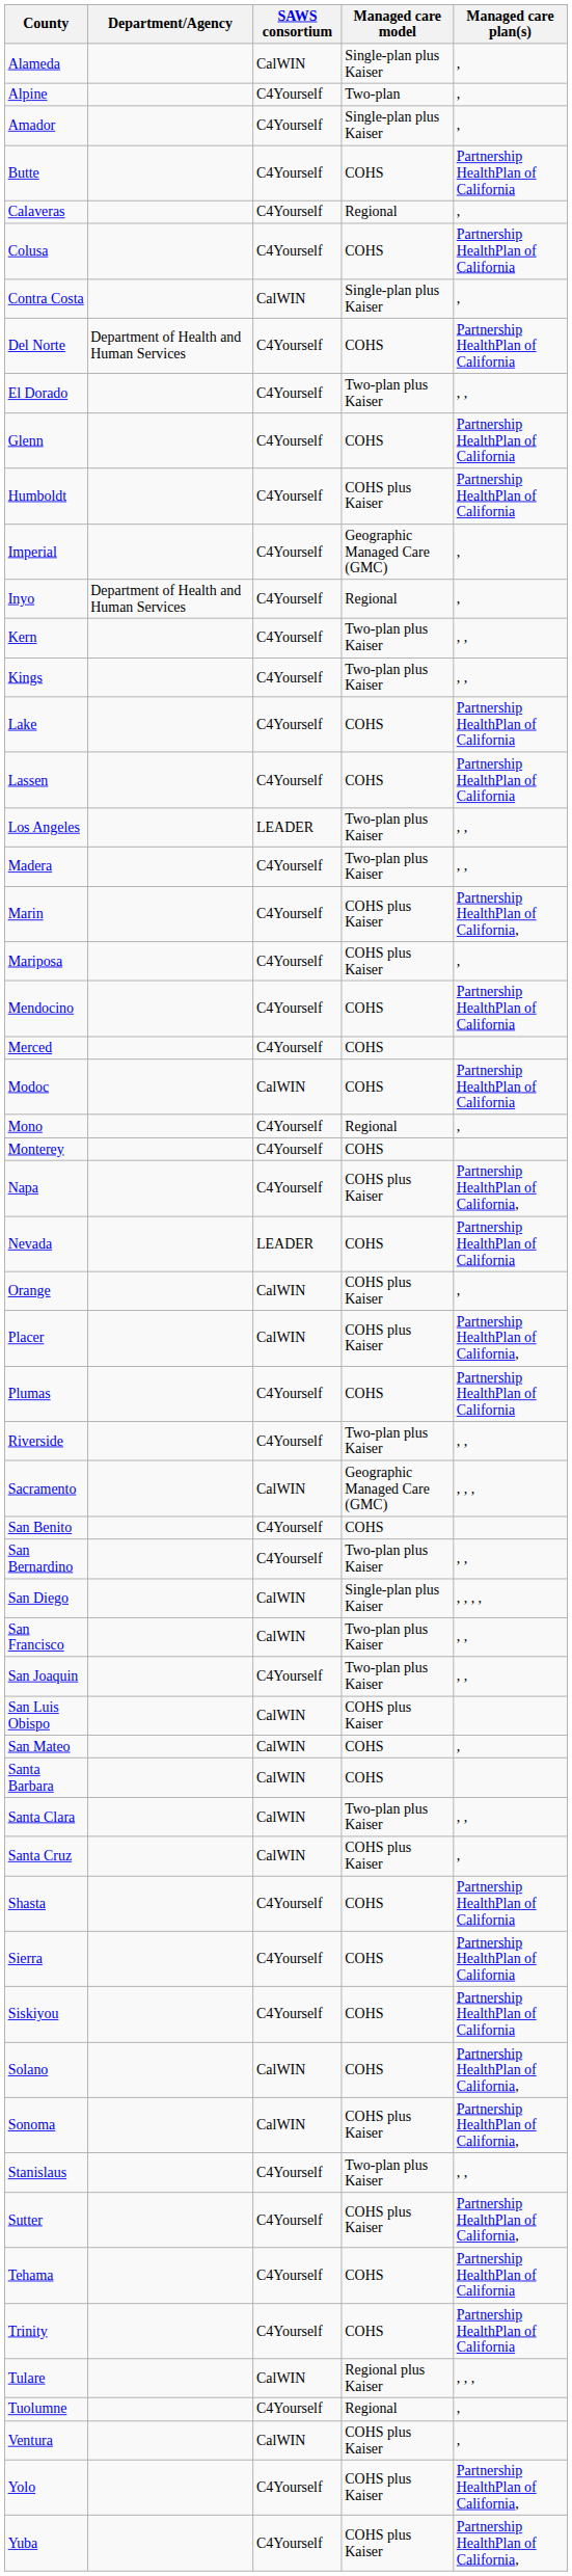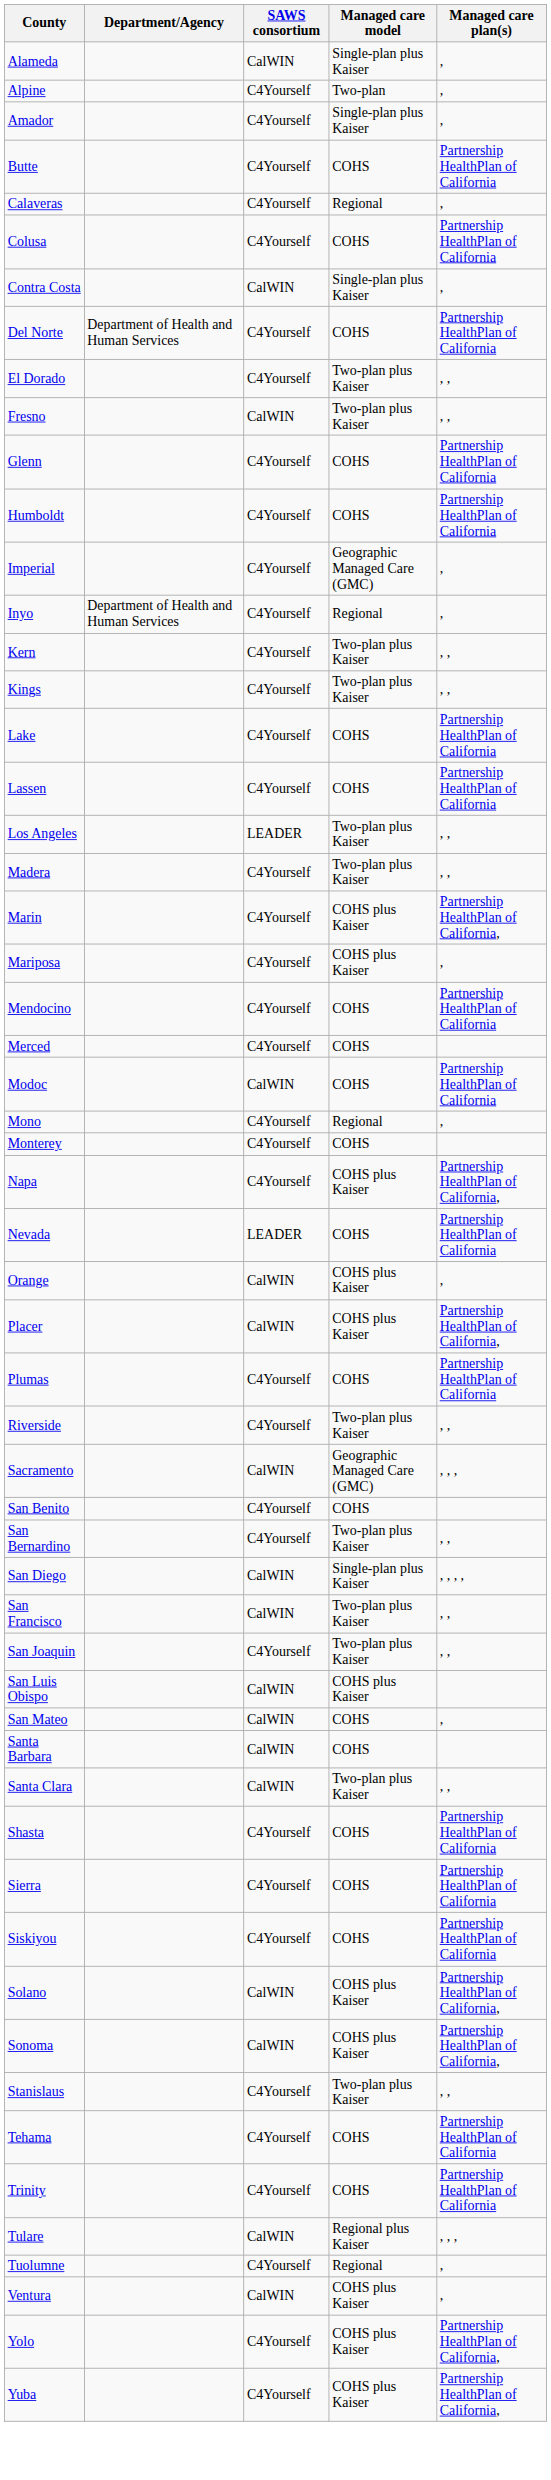+ row: Fresno | CalWIN | Two-plan plus Kaiser | , ,
Humboldt | Managed care model: COHS plus Kaiser -> COHS
- row: Santa Cruz | CalWIN | COHS plus Kaiser | ,
Solano | Managed care model: COHS -> COHS plus Kaiser
- row: Sutter | C4Yourself | COHS plus Kaiser | Partnership HealthPlan of California,
